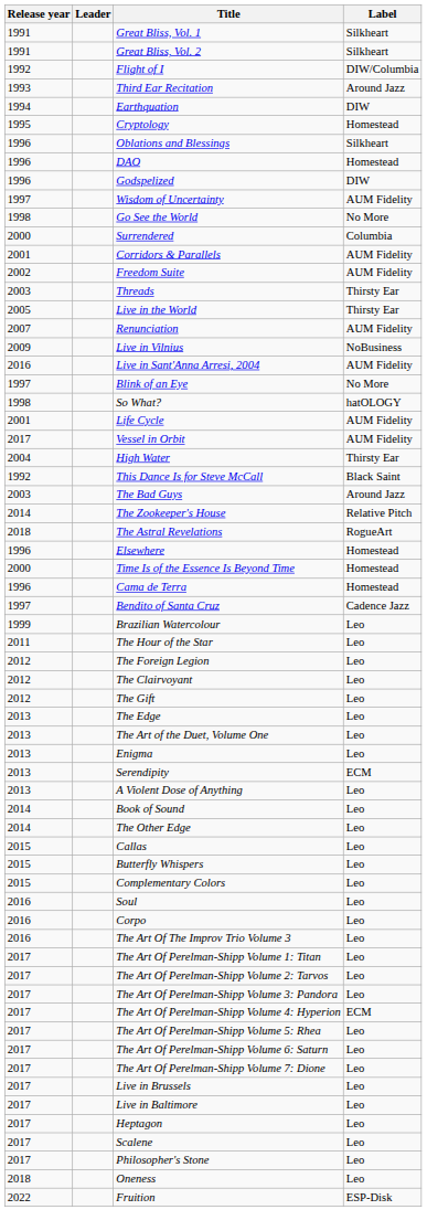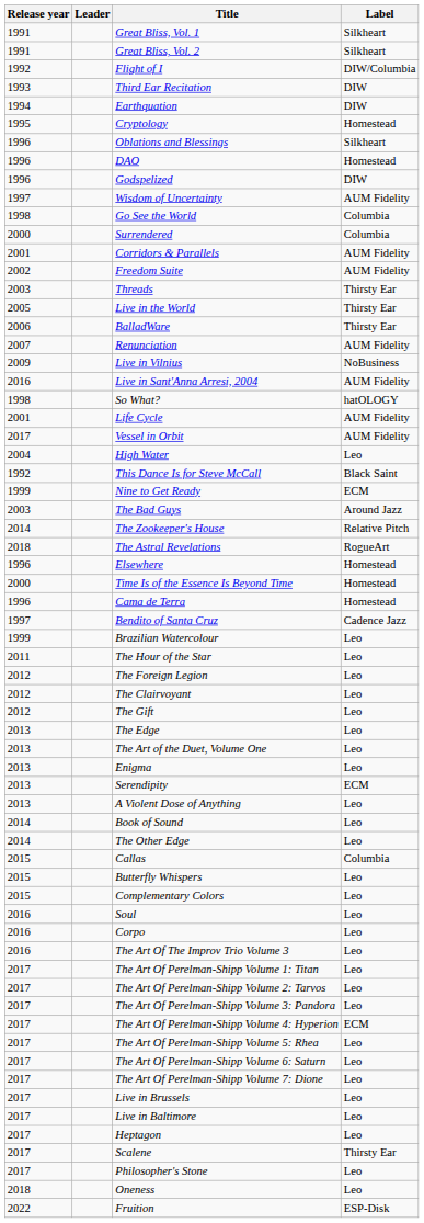Third Ear Recitation | Label: Around Jazz -> DIW
Go See the World | Label: No More -> Columbia
+ row: 2006 | BalladWare | Thirsty Ear
- row: 1997 | Blink of an Eye | No More
High Water | Label: Thirsty Ear -> Leo
+ row: 1999 | Nine to Get Ready | ECM
Callas | Label: Leo -> Columbia
Scalene | Label: Leo -> Thirsty Ear
